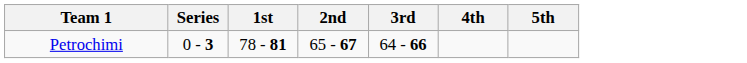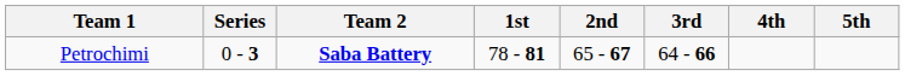+ column: Team 2 | Saba Battery
